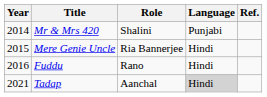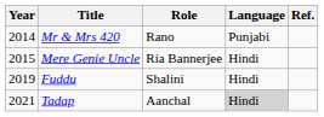Mr & Mrs 420 | Role: Shalini -> Rano
Fuddu | Year: 2016 -> 2019
Fuddu | Role: Rano -> Shalini
